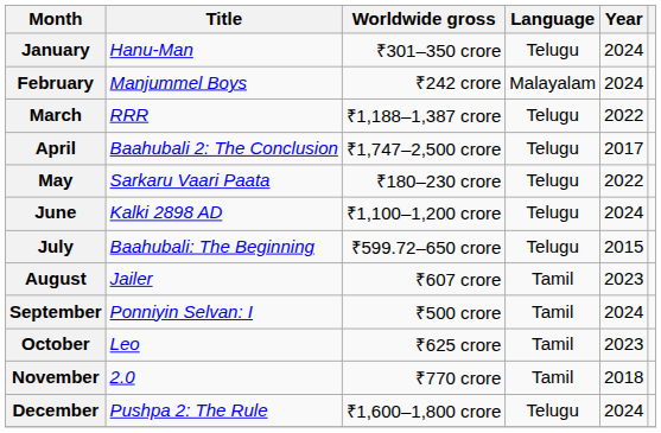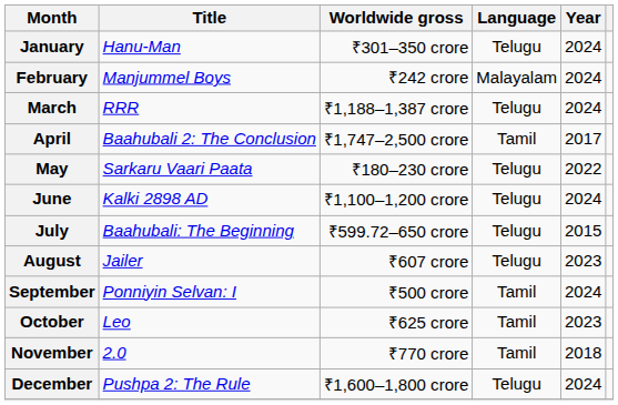March | Year: 2022 -> 2024
April | Language: Telugu -> Tamil
August | Language: Tamil -> Telugu
